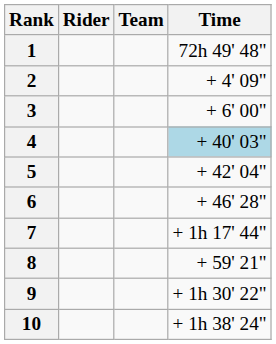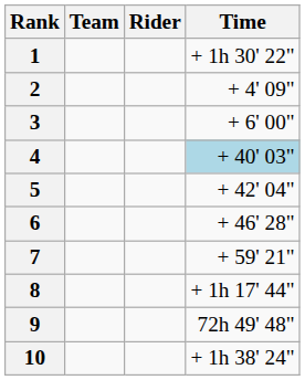columns swapped: Rider <-> Team
1 | Time: 72h 49' 48" -> + 1h 30' 22"
7 | Time: + 1h 17' 44" -> + 59' 21"
8 | Time: + 59' 21" -> + 1h 17' 44"
9 | Time: + 1h 30' 22" -> 72h 49' 48"
